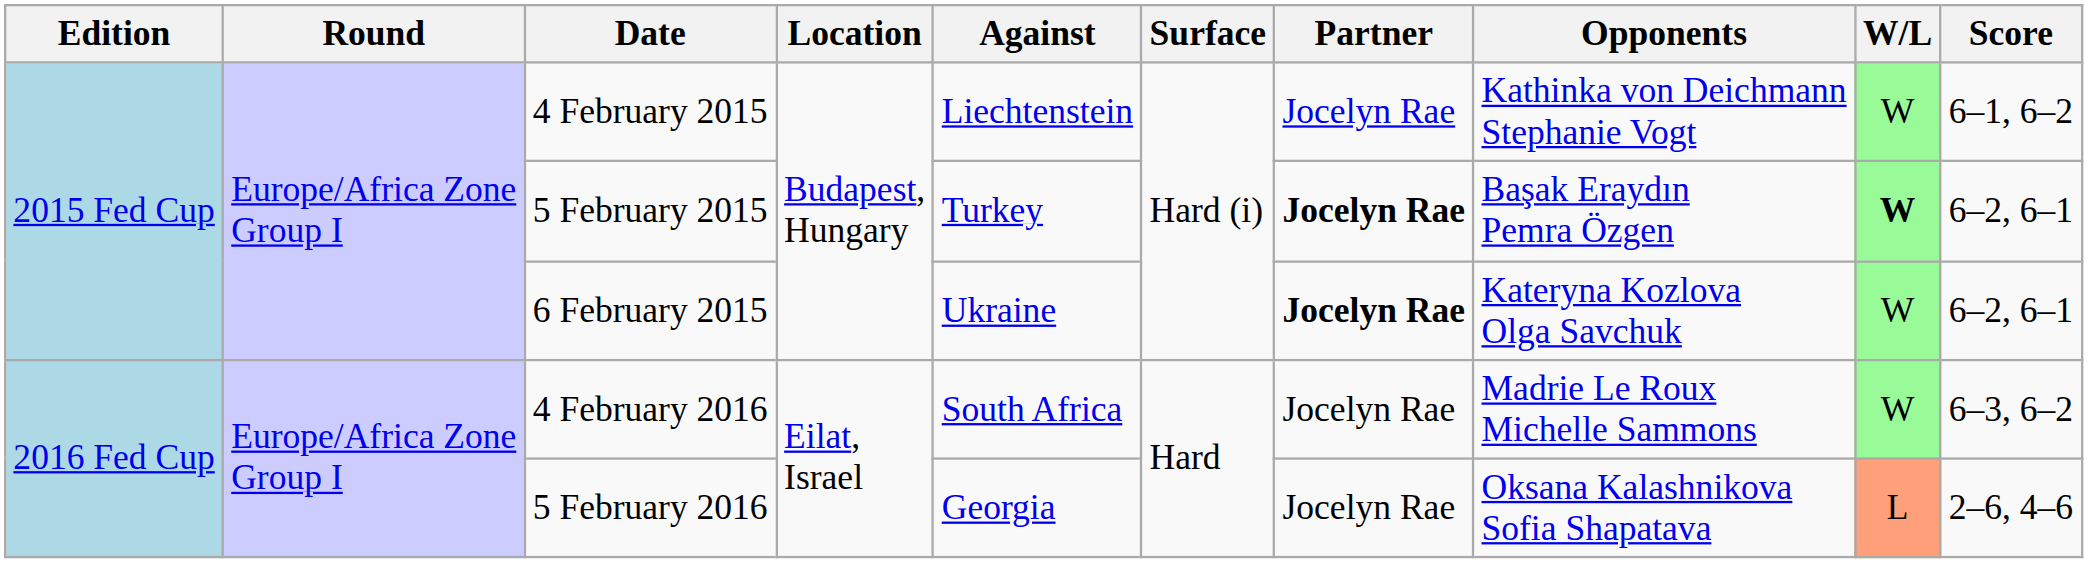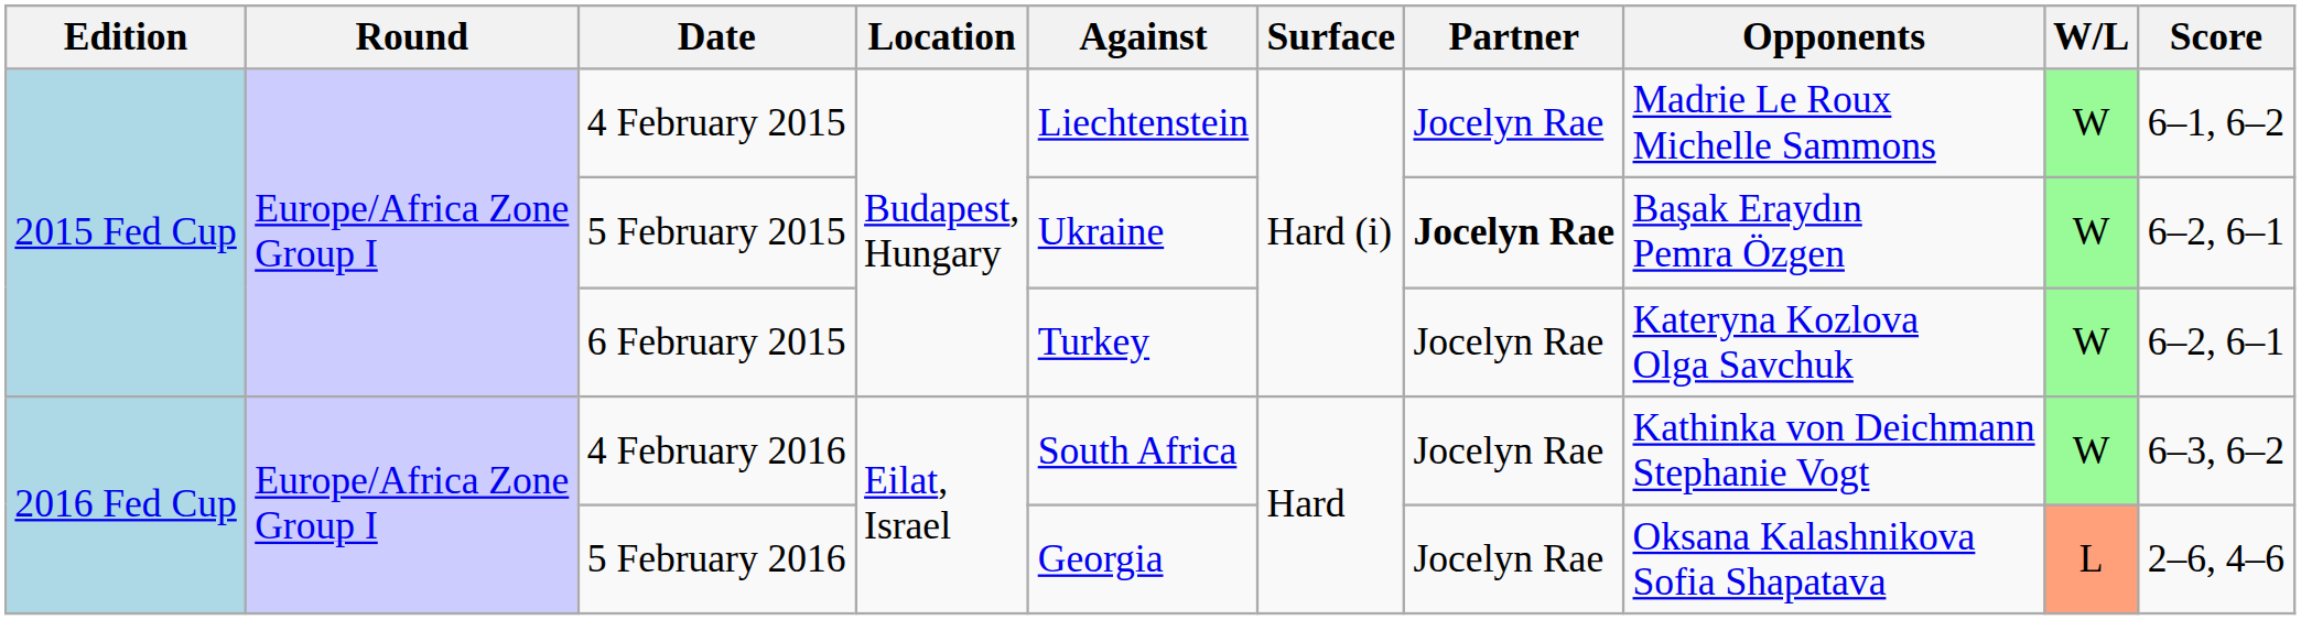4 February 2015 | Opponents: Kathinka von Deichmann Stephanie Vogt -> Madrie Le Roux Michelle Sammons
5 February 2015 | Against: Turkey -> Ukraine
5 February 2015 | W/L: bold -> normal
6 February 2015 | Against: Ukraine -> Turkey
6 February 2015 | Partner: bold -> normal
4 February 2016 | Opponents: Madrie Le Roux Michelle Sammons -> Kathinka von Deichmann Stephanie Vogt
